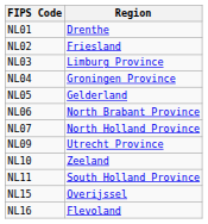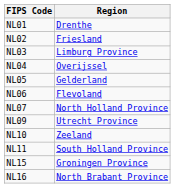NL04 | Region: Groningen Province -> Overijssel
NL06 | Region: North Brabant Province -> Flevoland
NL15 | Region: Overijssel -> Groningen Province
NL16 | Region: Flevoland -> North Brabant Province
